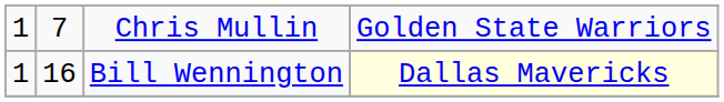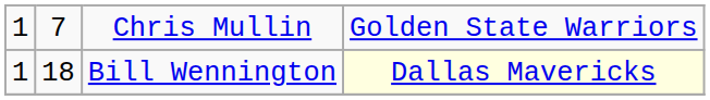Bill Wennington | column 2: 16 -> 18
